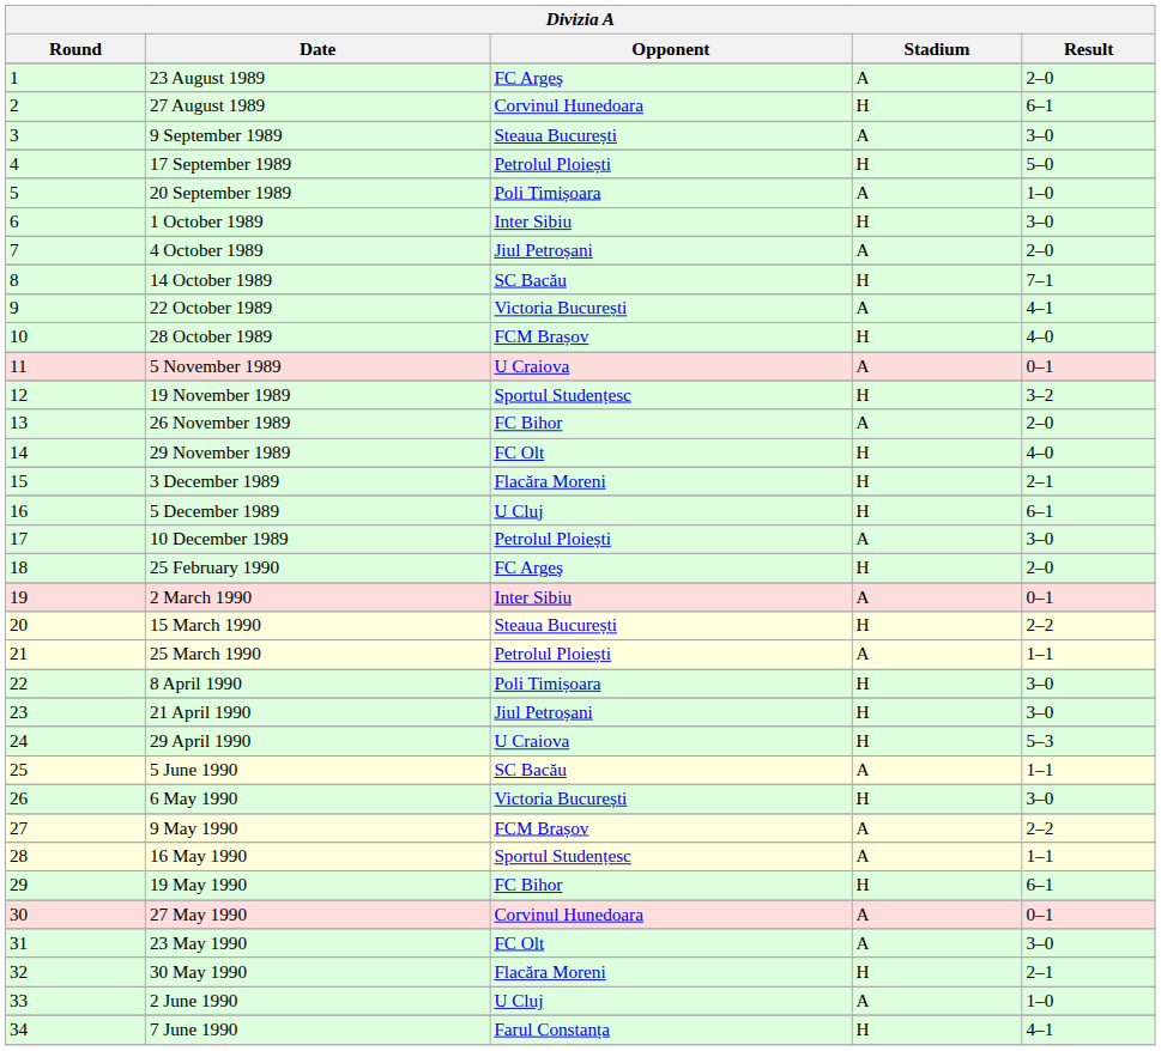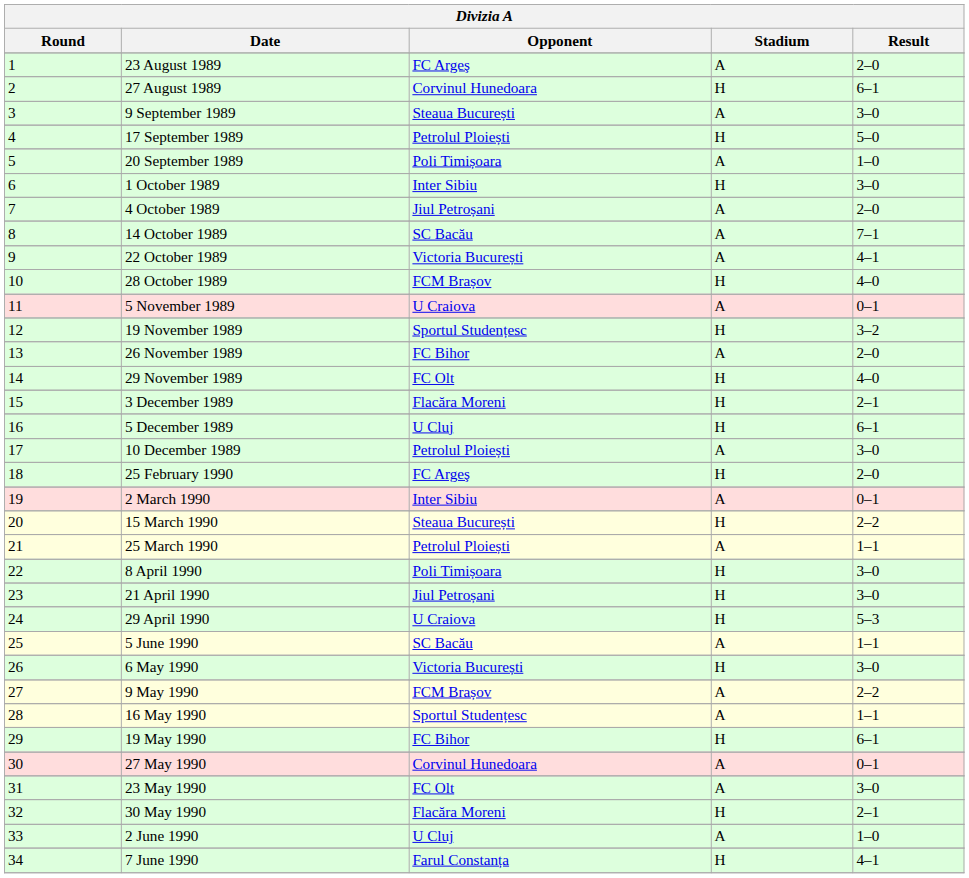14 October 1989 | Stadium: H -> A
